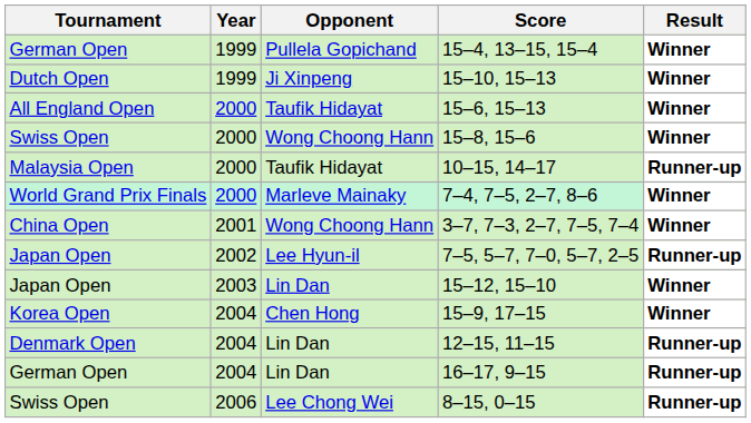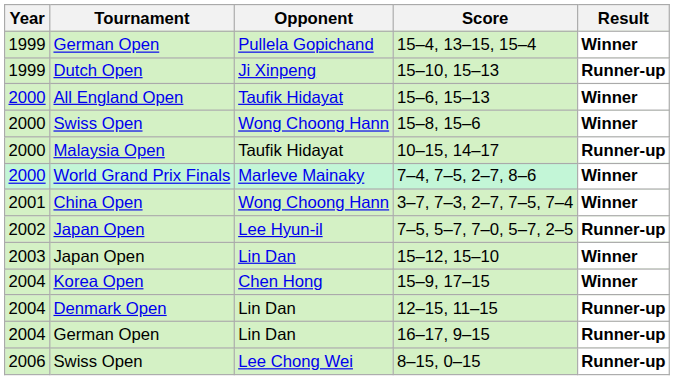columns swapped: Year <-> Tournament
15–10, 15–13 | Result: Winner -> Runner-up
